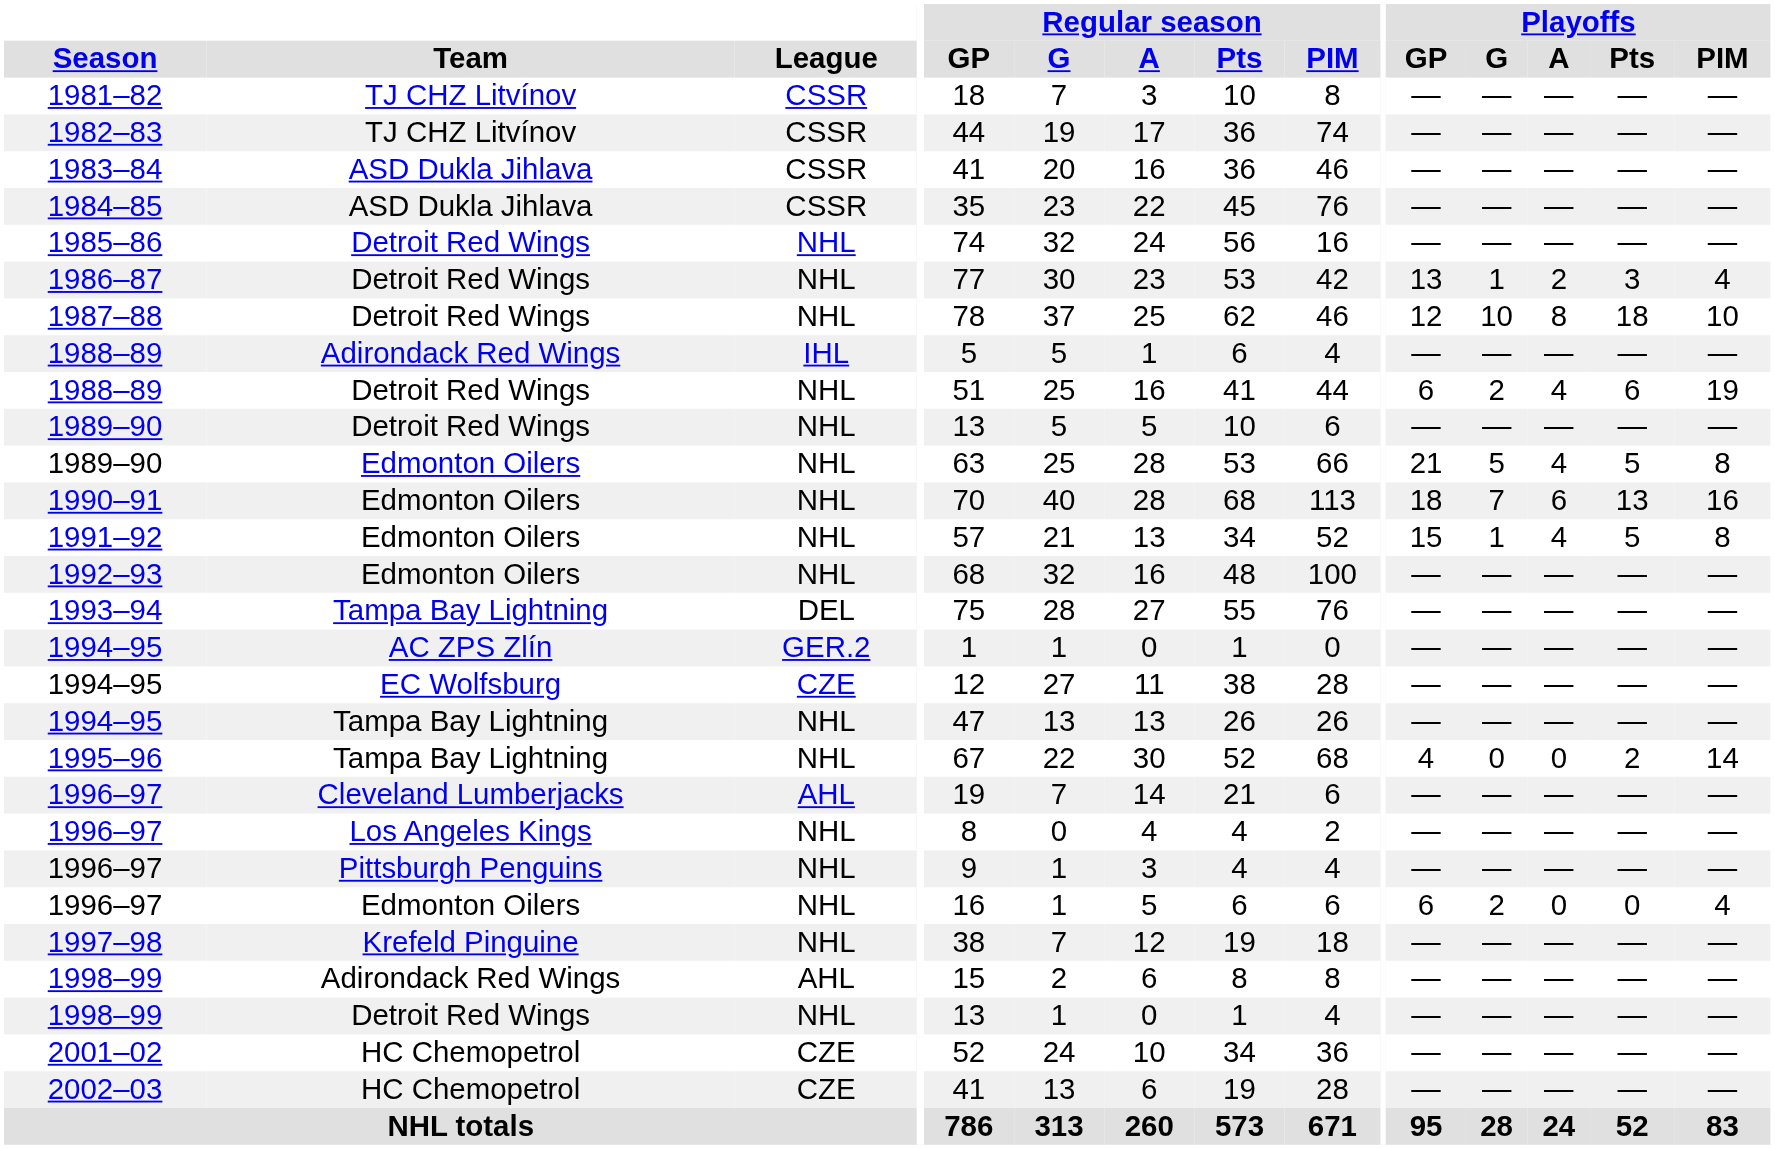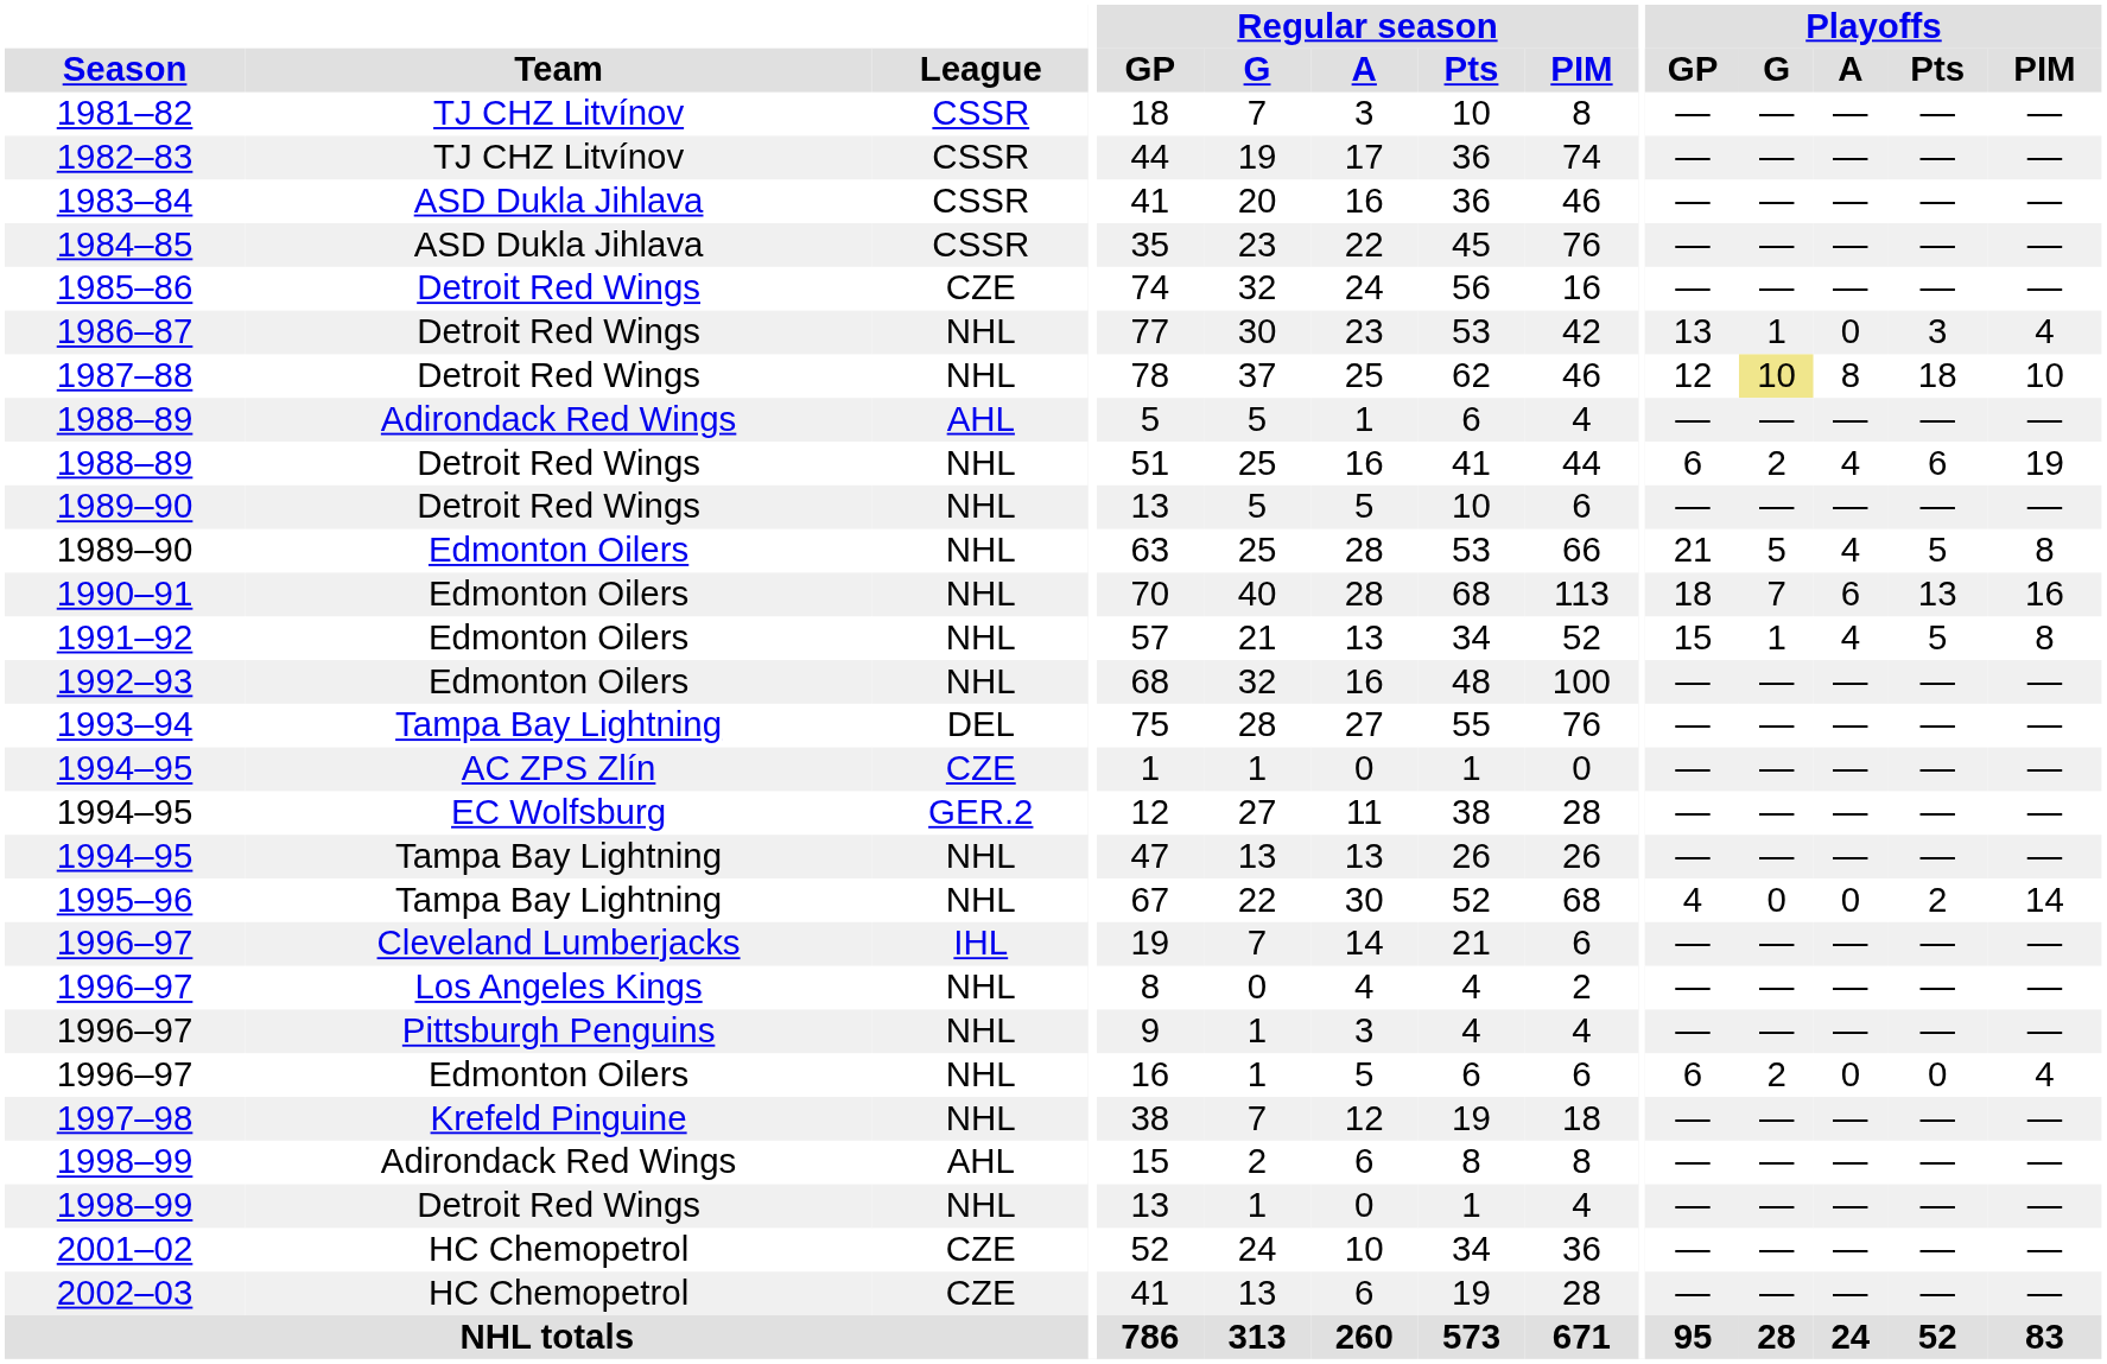1985–86 | League: NHL -> CZE
1986–87 | Playoffs / A: 2 -> 0
1987–88 | Playoffs / G: no background -> khaki background
1988–89 / Adirondack Red Wings | League: IHL -> AHL
1994–95 / AC ZPS Zlín | League: GER.2 -> CZE
1994–95 / EC Wolfsburg | League: CZE -> GER.2
1996–97 / Cleveland Lumberjacks | League: AHL -> IHL
